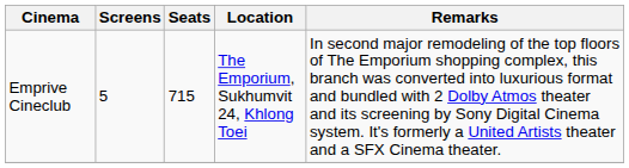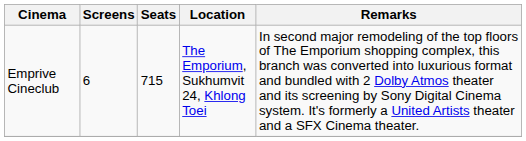Emprive Cineclub | Screens: 5 -> 6
